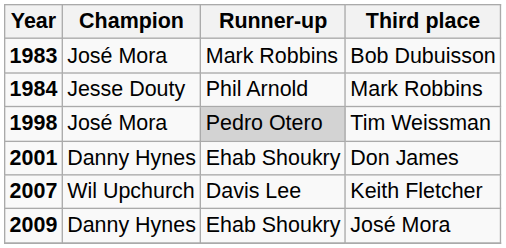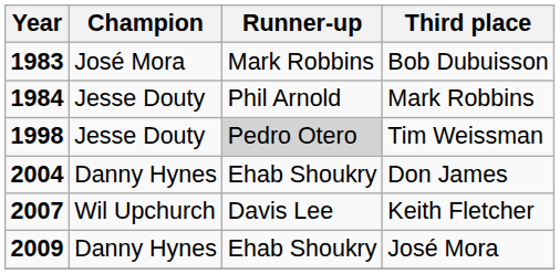Tim Weissman | Champion: José Mora -> Jesse Douty
Don James | Year: 2001 -> 2004
